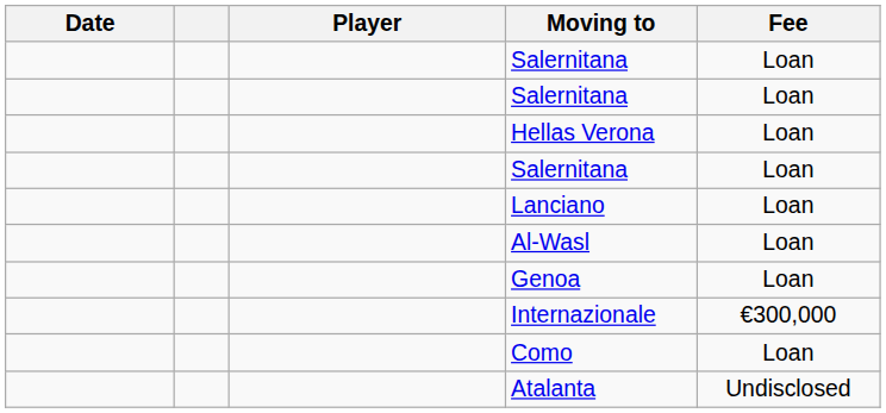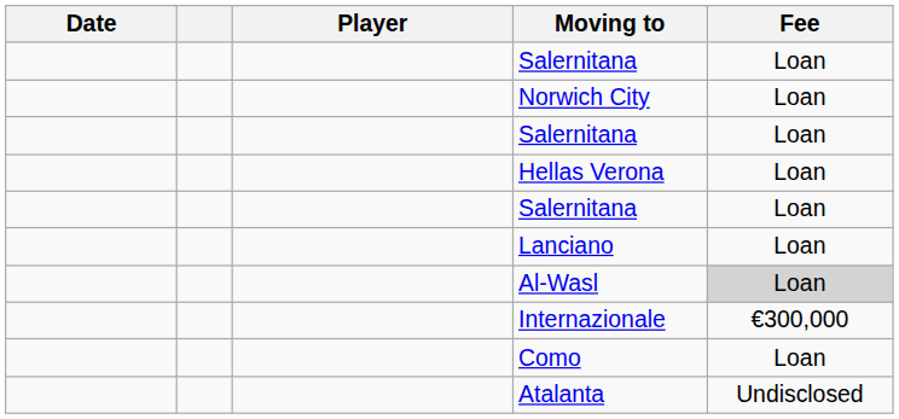+ row: Norwich City | Loan
Al-Wasl | Fee: no background -> lightgrey background
- row: Genoa | Loan
